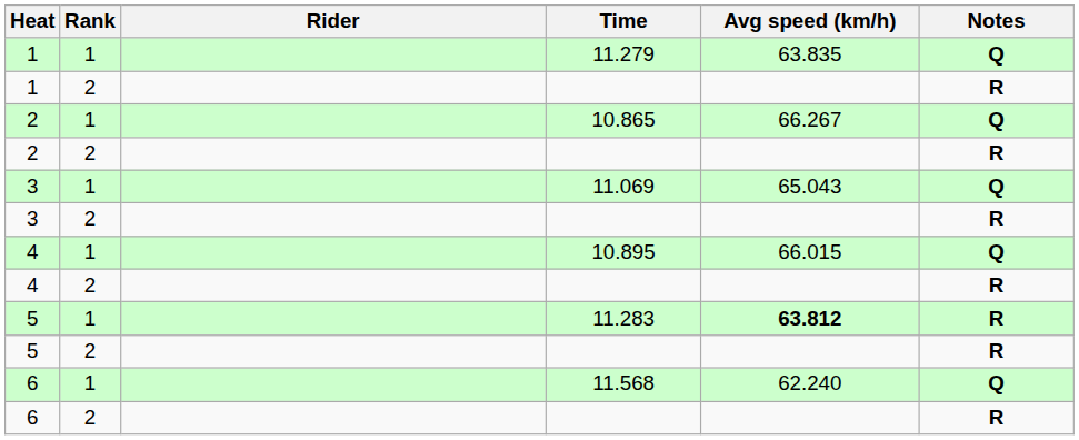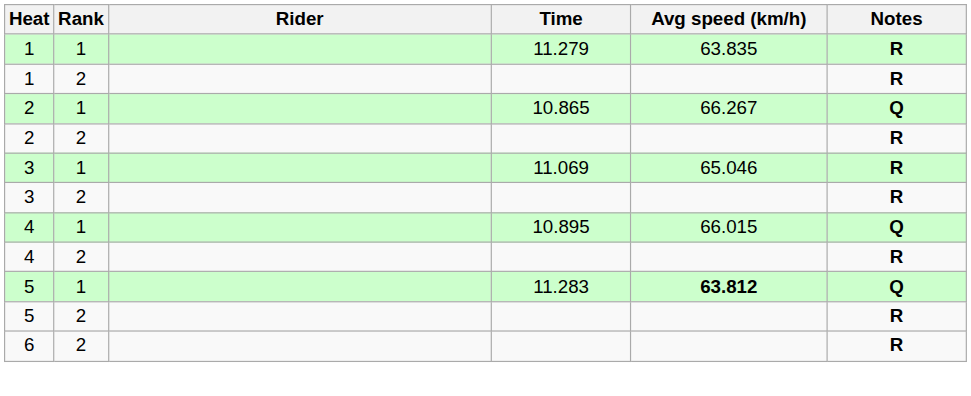11.279 | Notes: Q -> R
11.069 | Avg speed (km/h): 65.043 -> 65.046
11.069 | Notes: Q -> R
11.283 | Notes: R -> Q
- row: 6 | 1 | 11.568 | 62.240 | Q
